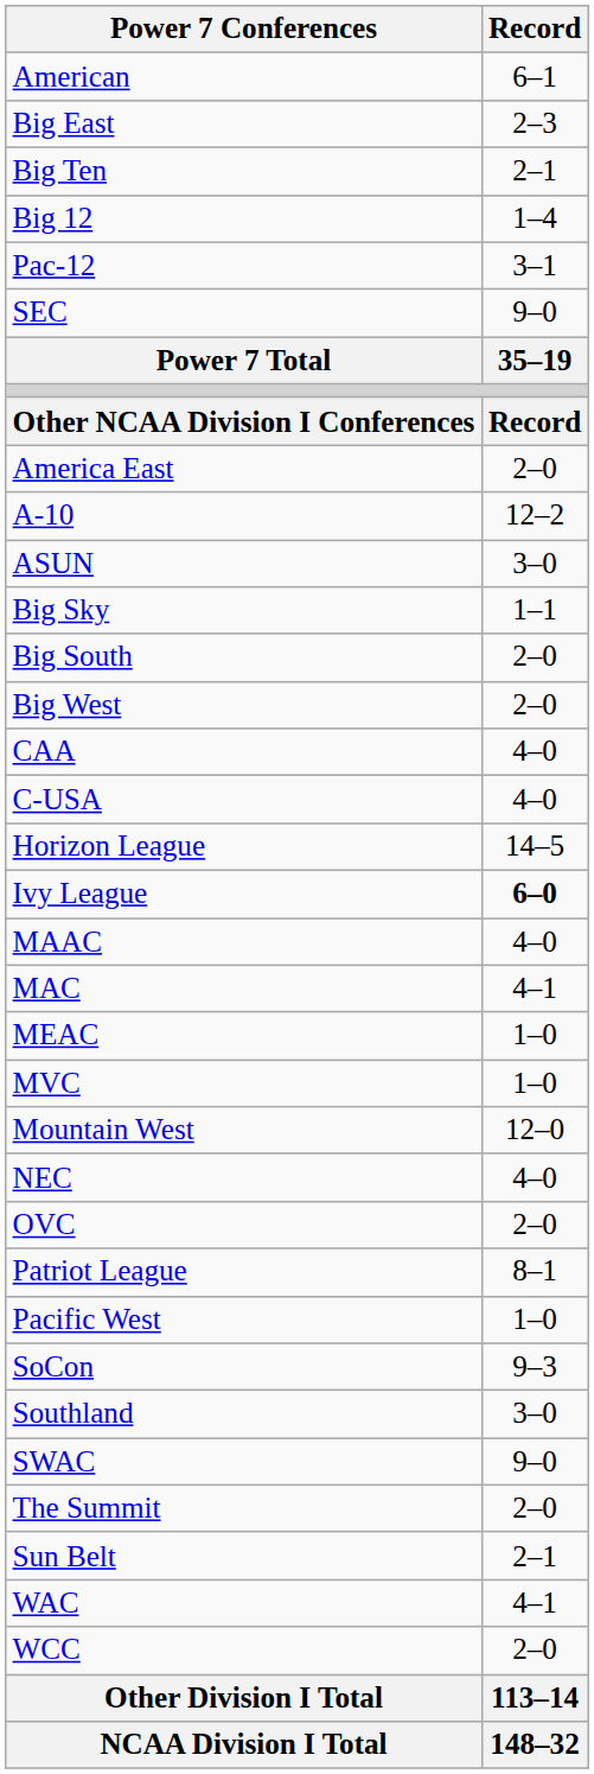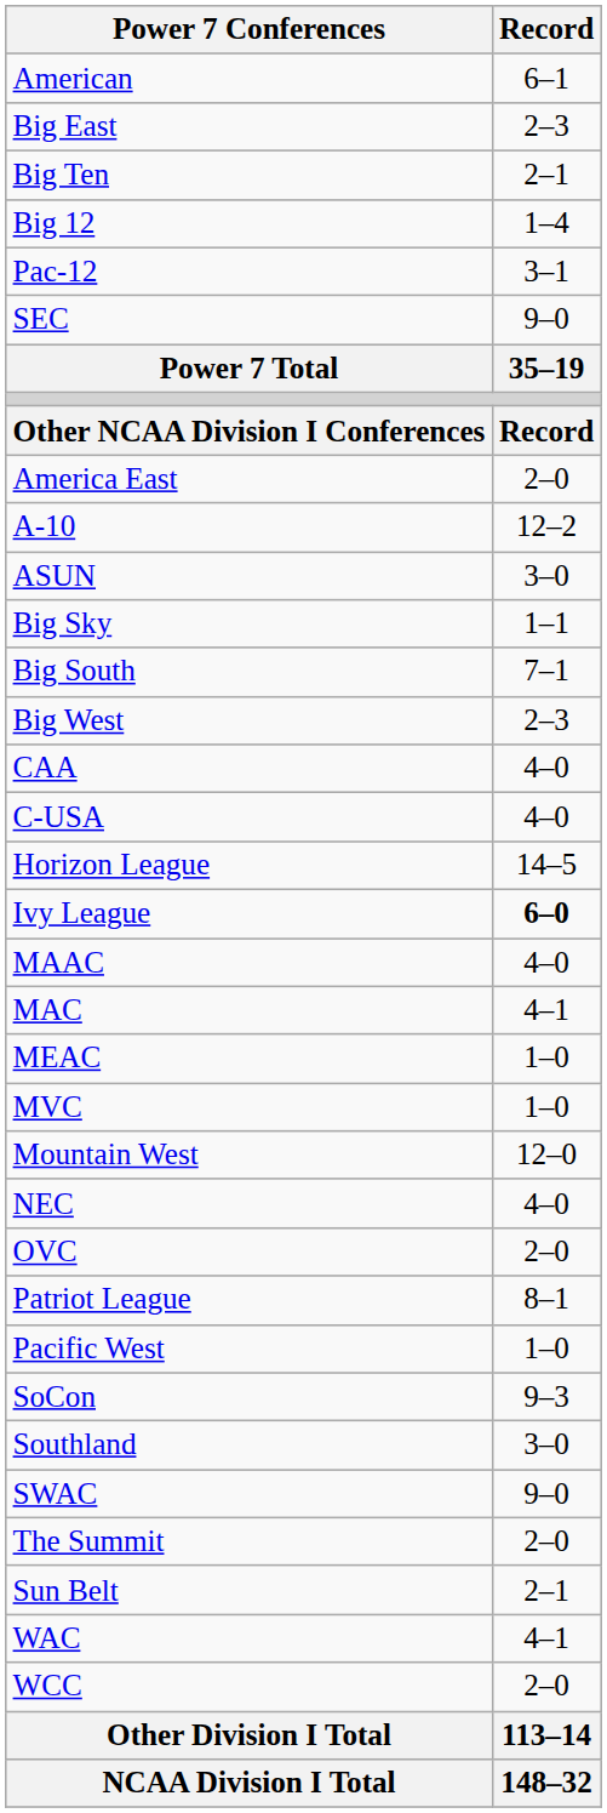Big South | Record: 2–0 -> 7–1
Big West | Record: 2–0 -> 2–3
